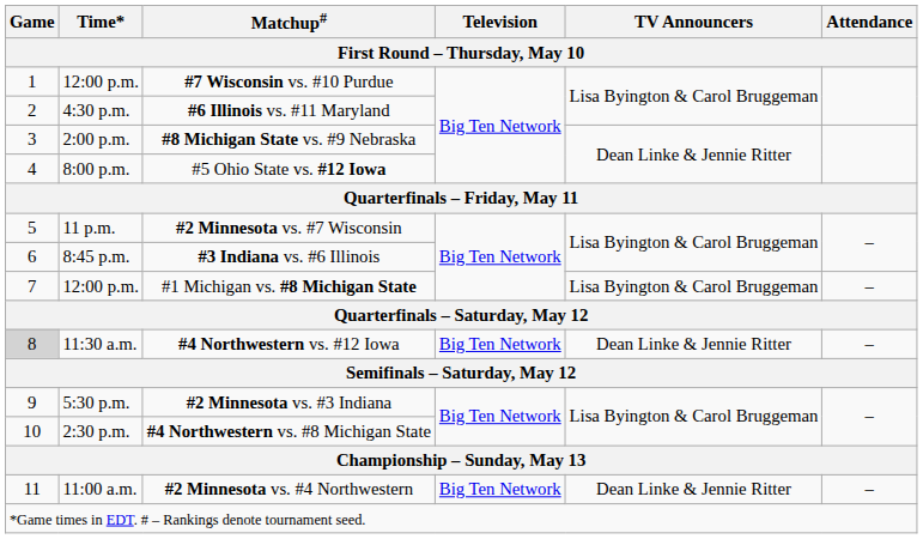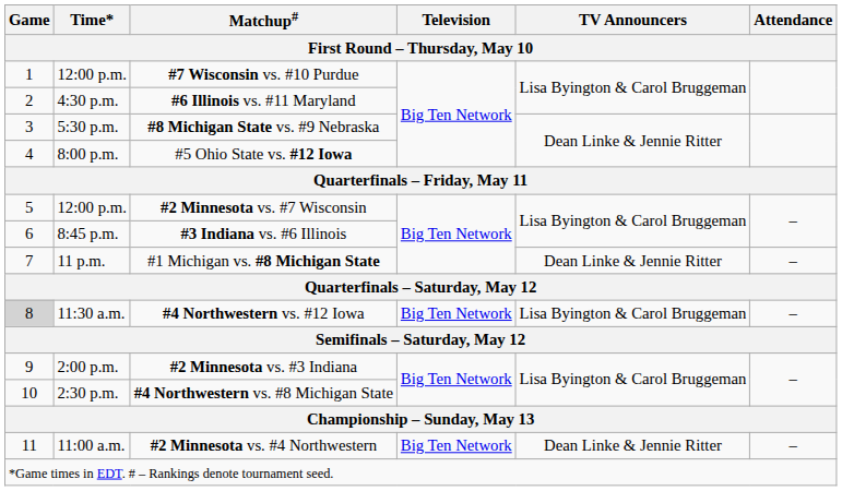#8 Michigan State vs. #9 Nebraska | Time*: 2:00 p.m. -> 5:30 p.m.
#2 Minnesota vs. #7 Wisconsin | Time*: 11 p.m. -> 12:00 p.m.
#1 Michigan vs. #8 Michigan State | Time*: 12:00 p.m. -> 11 p.m.
#1 Michigan vs. #8 Michigan State | TV Announcers: Lisa Byington & Carol Bruggeman -> Dean Linke & Jennie Ritter
#4 Northwestern vs. #12 Iowa | TV Announcers: Dean Linke & Jennie Ritter -> Lisa Byington & Carol Bruggeman
#2 Minnesota vs. #3 Indiana | Time*: 5:30 p.m. -> 2:00 p.m.
